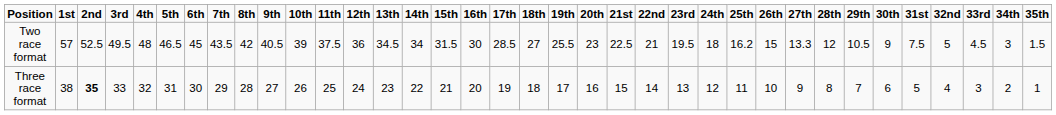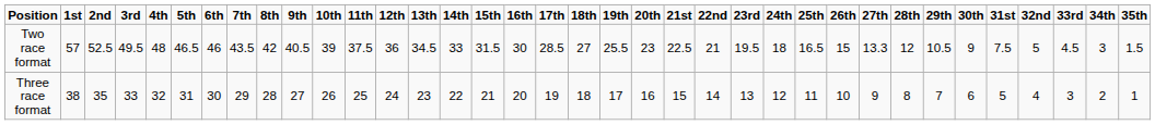Two race format | column 7: 45 -> 46
Two race format | column 15: 34 -> 33
Two race format | column 26: 16.2 -> 16.5
Three race format | column 3: bold -> normal
